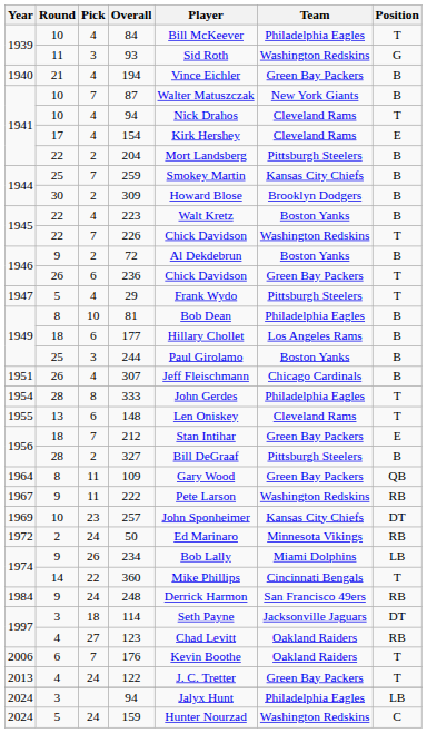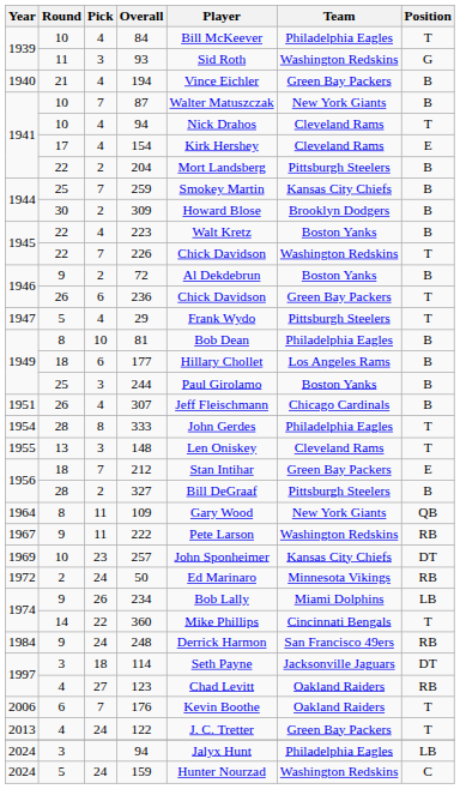148 | Pick: 6 -> 3
109 | Team: Green Bay Packers -> New York Giants
